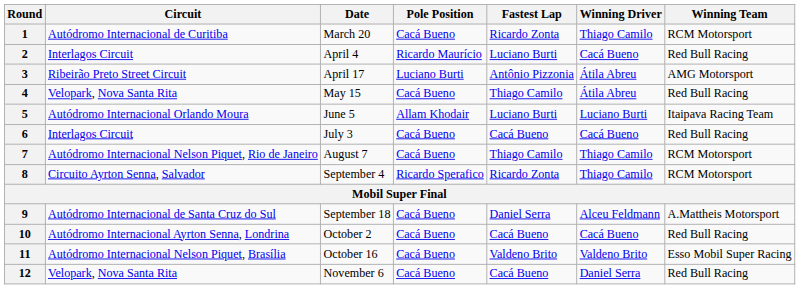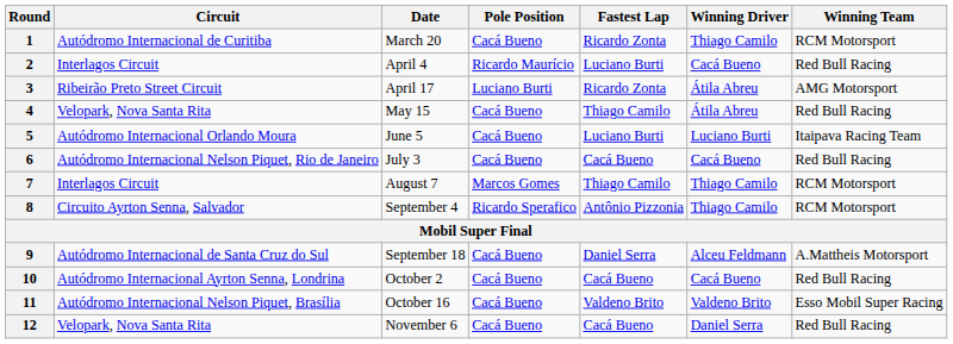3 | Fastest Lap: Antônio Pizzonia -> Ricardo Zonta
5 | Pole Position: Allam Khodair -> Cacá Bueno
6 | Circuit: Interlagos Circuit -> Autódromo Internacional Nelson Piquet, Rio de Janeiro
7 | Circuit: Autódromo Internacional Nelson Piquet, Rio de Janeiro -> Interlagos Circuit
7 | Pole Position: Cacá Bueno -> Marcos Gomes
8 | Fastest Lap: Ricardo Zonta -> Antônio Pizzonia
